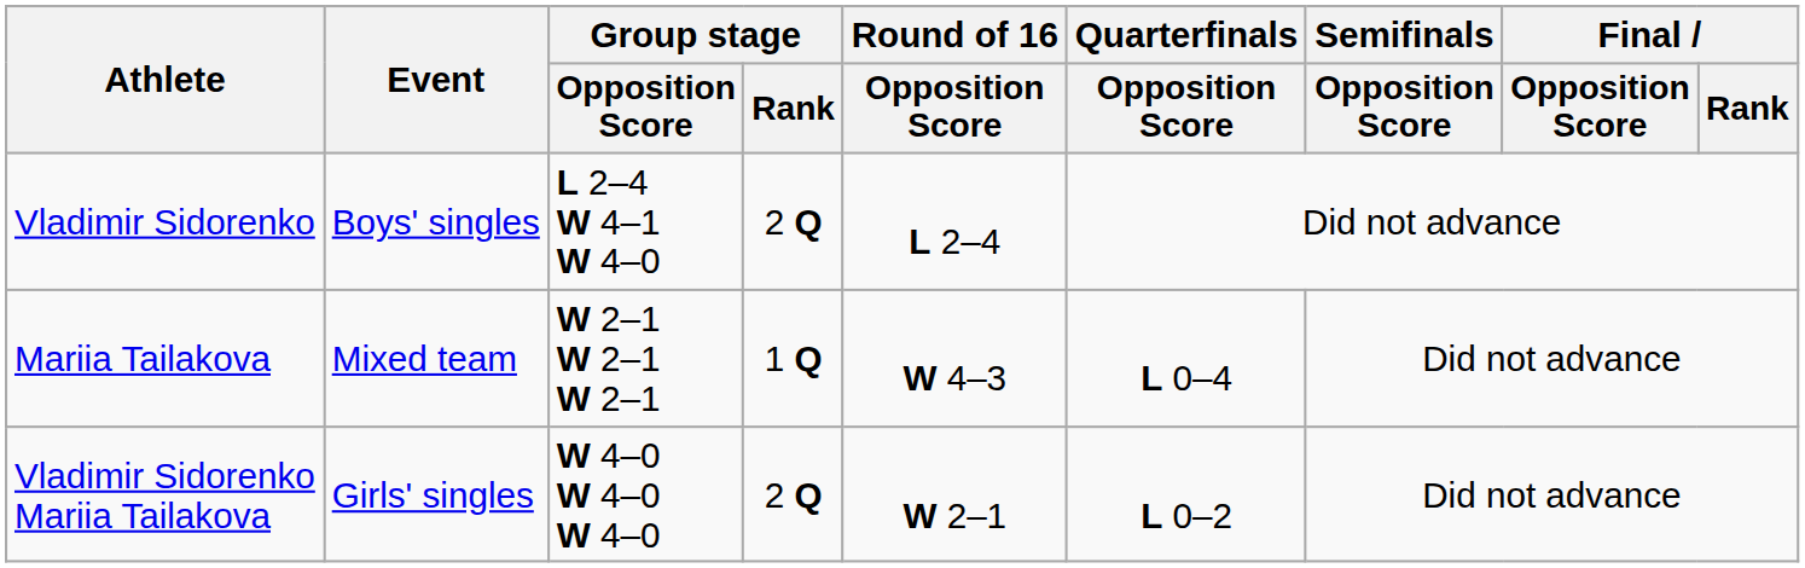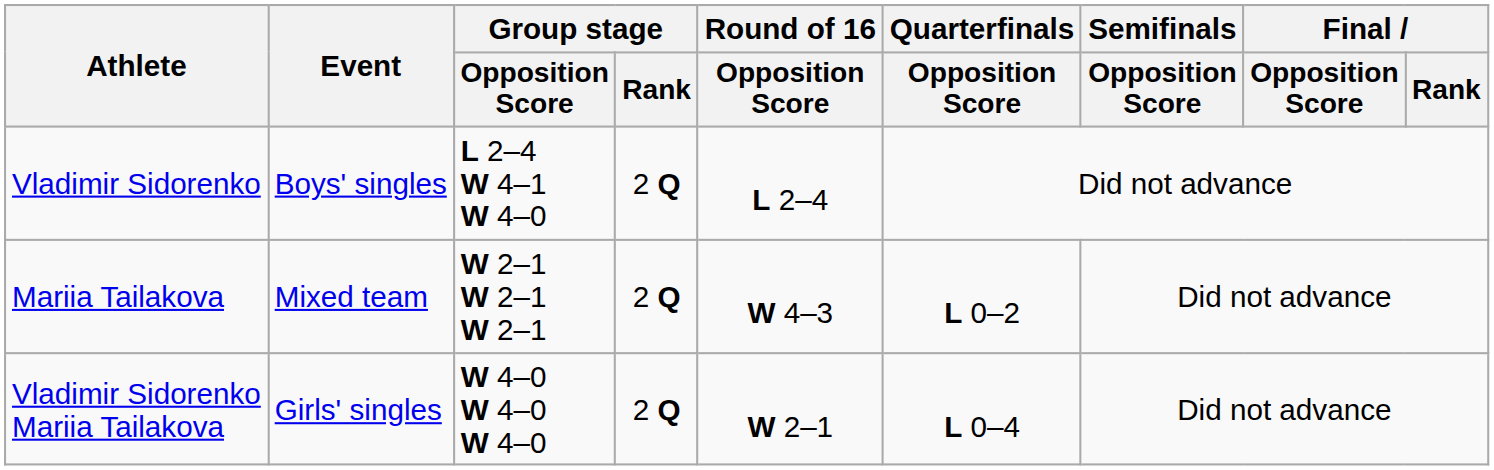Mariia Tailakova | Group stage / Rank: 1 Q -> 2 Q
Mariia Tailakova | Quarterfinals / Opposition Score: L 0–4 -> L 0–2
Vladimir Sidorenko Mariia Tailakova | Quarterfinals / Opposition Score: L 0–2 -> L 0–4
